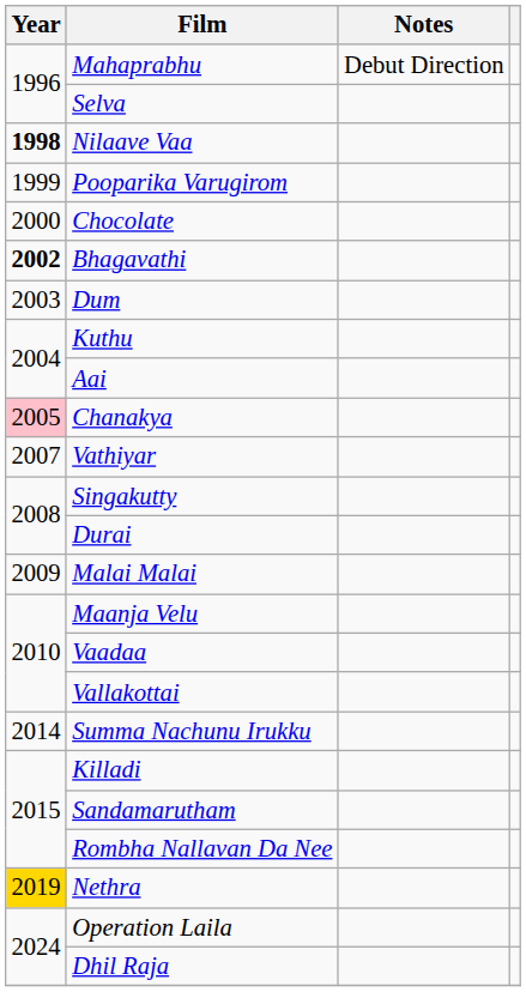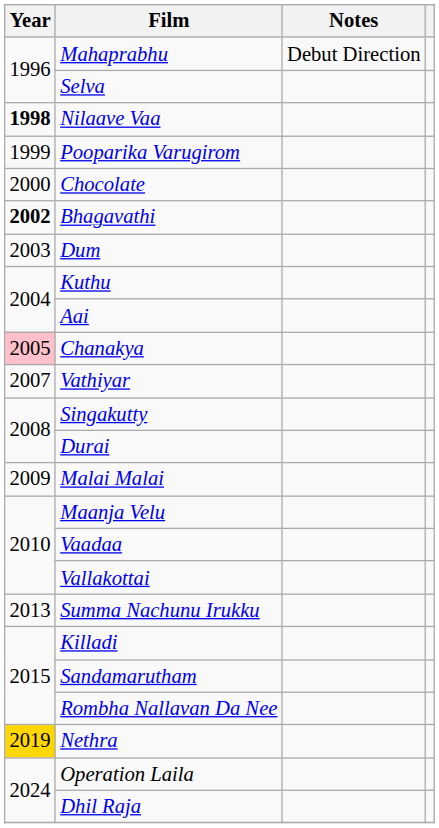Summa Nachunu Irukku | Year: 2014 -> 2013
